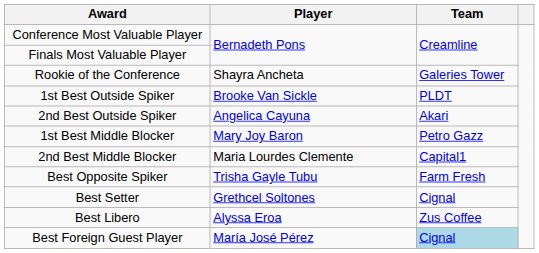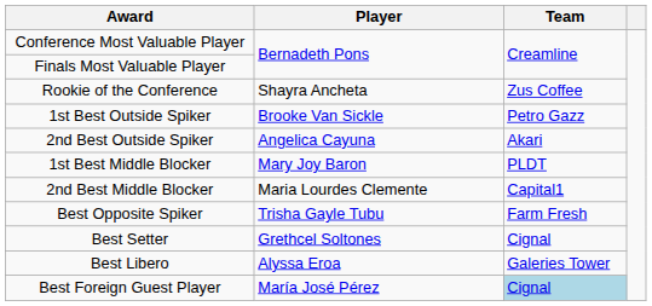Rookie of the Conference | Team: Galeries Tower -> Zus Coffee
1st Best Outside Spiker | Team: PLDT -> Petro Gazz
1st Best Middle Blocker | Team: Petro Gazz -> PLDT
Best Libero | Team: Zus Coffee -> Galeries Tower
